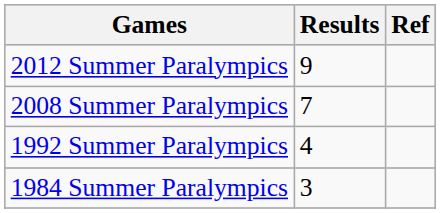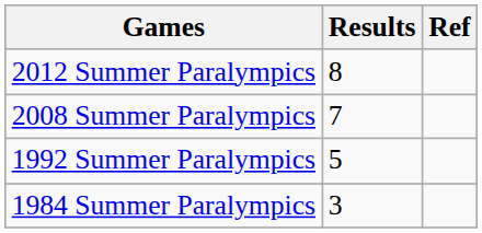2012 Summer Paralympics | Results: 9 -> 8
1992 Summer Paralympics | Results: 4 -> 5
